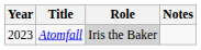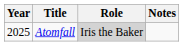Atomfall | Year: 2023 -> 2025
